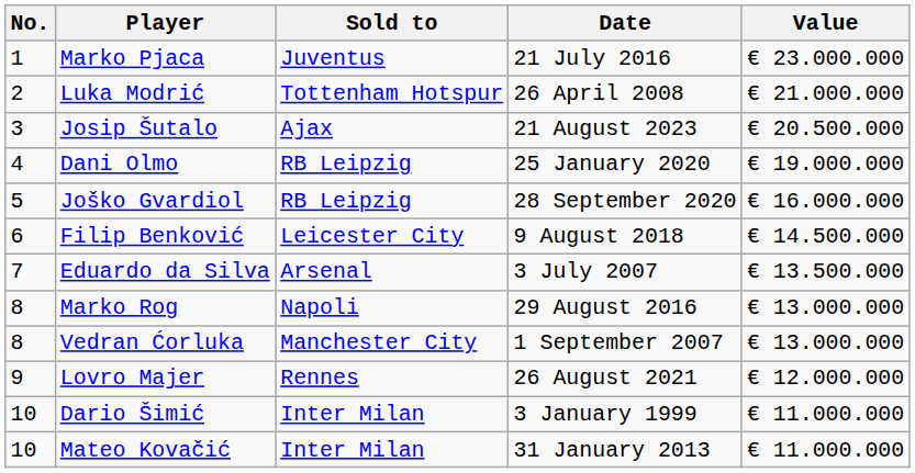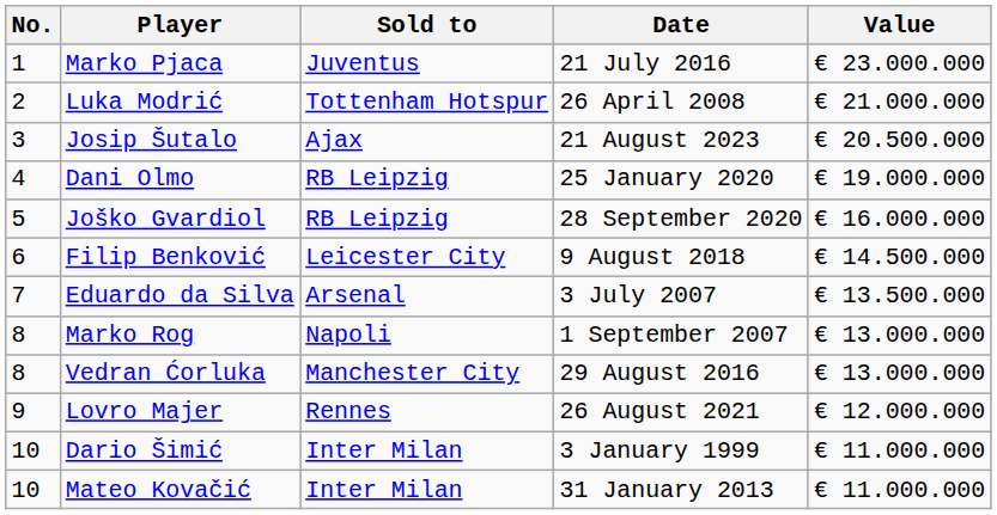Marko Rog | Date: 29 August 2016 -> 1 September 2007
Vedran Ćorluka | Date: 1 September 2007 -> 29 August 2016
